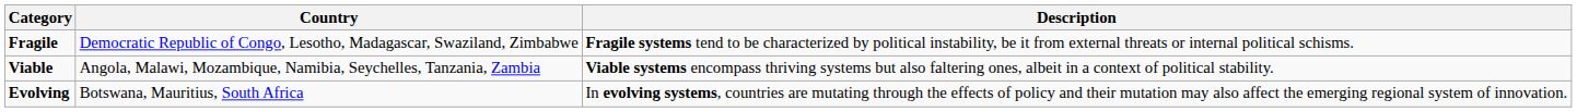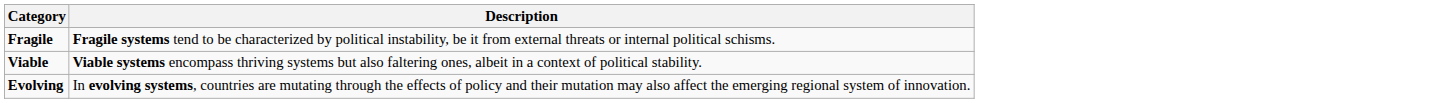- column: Country | Democratic Republic of Congo, Lesotho, Madagascar, Swaziland, Zimbabwe | Angola, Malawi, Mozambique, Namibia, Seychelles, Tanzania, Zambia | Botswana, Mauritius, South Africa
